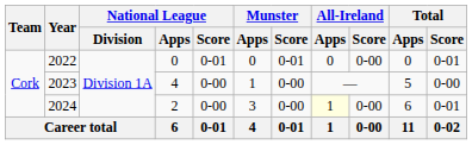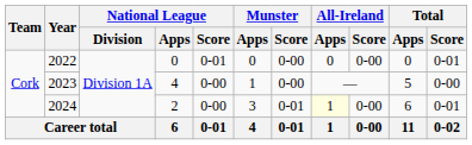2022 | Munster / Score: 0-01 -> 0-00
2024 | Munster / Score: 0-00 -> 0-01
